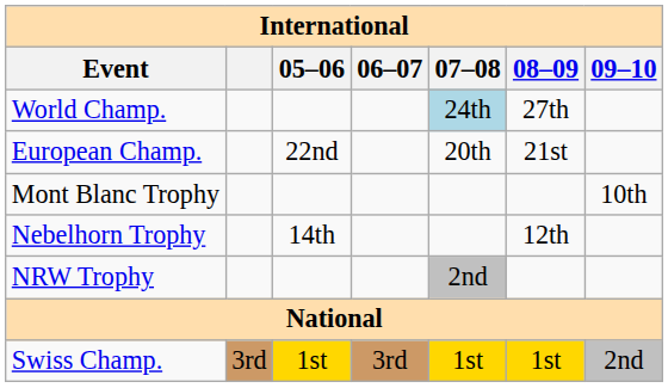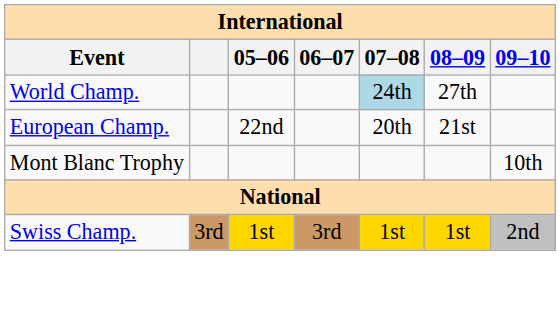- row: Nebelhorn Trophy | 14th | 12th
- row: NRW Trophy | 2nd
